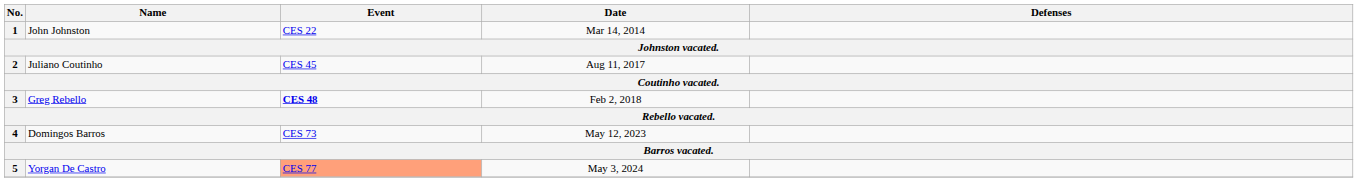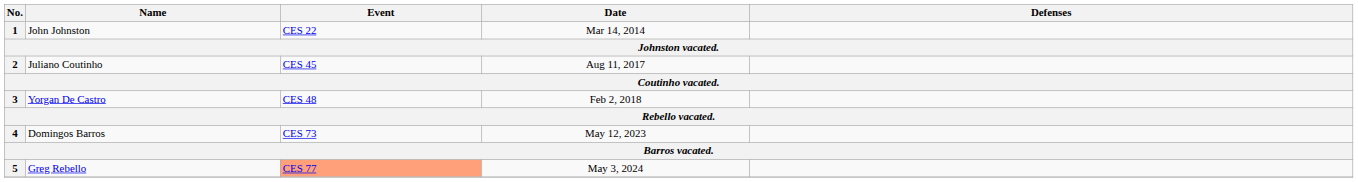3 | Name: Greg Rebello -> Yorgan De Castro
3 | Event: bold -> normal
5 | Name: Yorgan De Castro -> Greg Rebello
